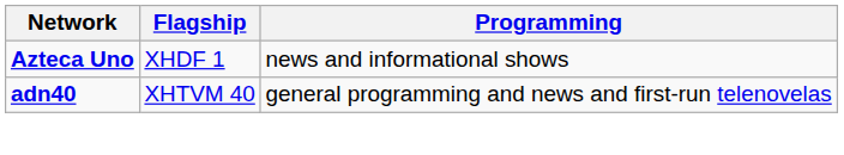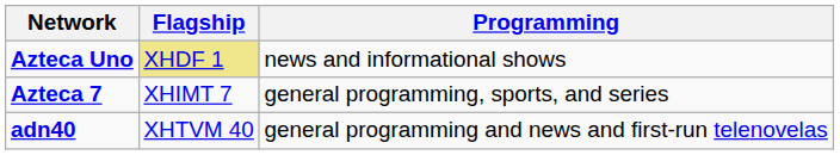Azteca Uno | Flagship: no background -> khaki background
+ row: Azteca 7 | XHIMT 7 | general programming, sports, and series
